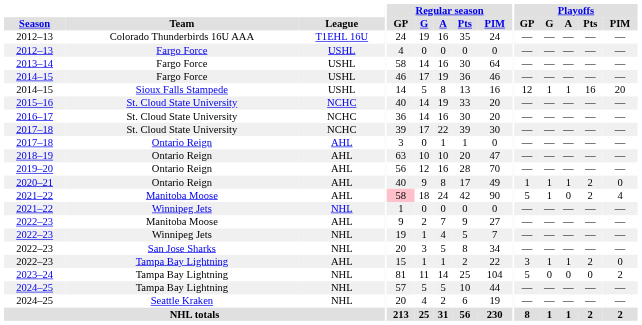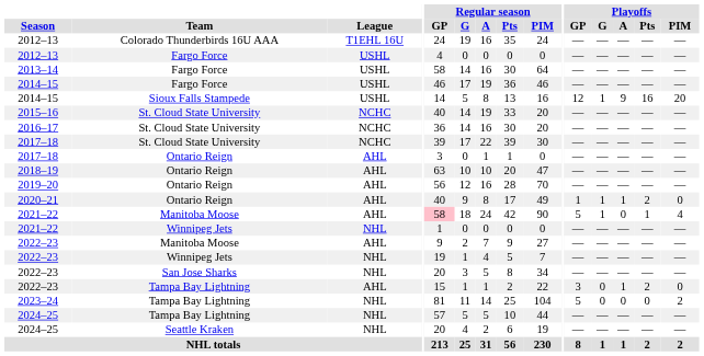2014–15 / Sioux Falls Stampede | Playoffs / A: 1 -> 9
2021–22 / Manitoba Moose | Playoffs / Pts: 2 -> 1
2022–23 / Tampa Bay Lightning | Playoffs / G: 1 -> 0
